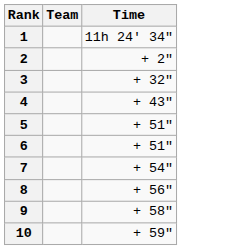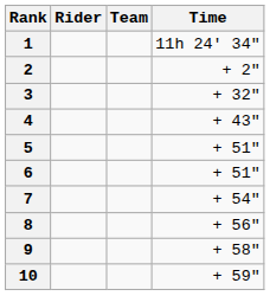+ column: Rider
